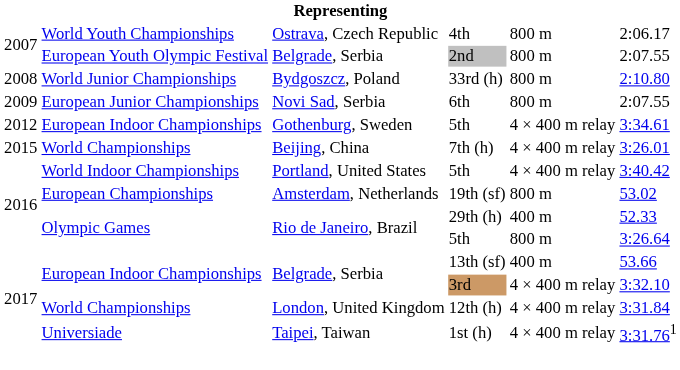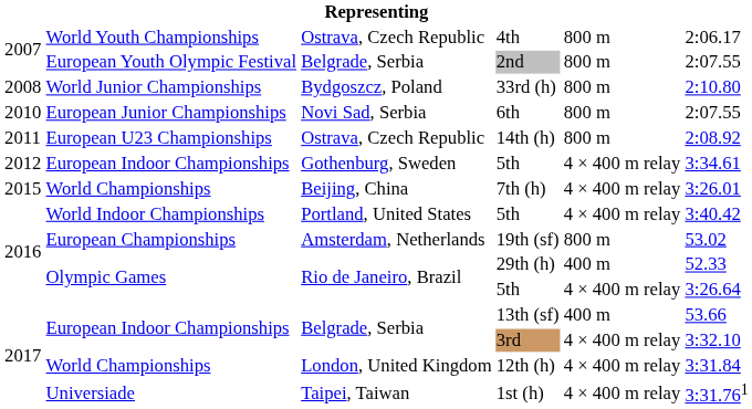6th | column 1: 2009 -> 2010
+ row: 2011 | European U23 Championships | Ostrava, Czech Republic | 14th (h) | 800 m | 2:08.92
Olympic Games / 5th | column 5: 800 m -> 4 × 400 m relay
